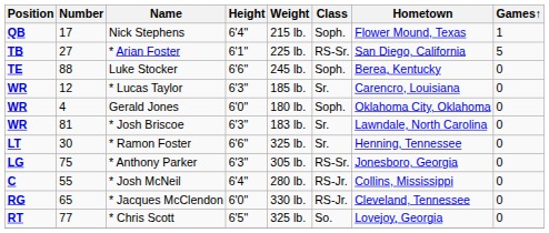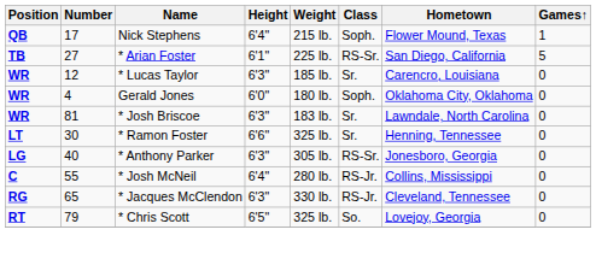- row: TE | 88 | Luke Stocker | 6'6" | 245 lb. | Soph. | Berea, Kentucky | 0
* Anthony Parker | Number: 75 -> 40
* Jacques McClendon | Height: 6'0" -> 6'3"
* Chris Scott | Number: 77 -> 79
